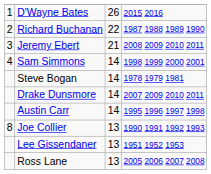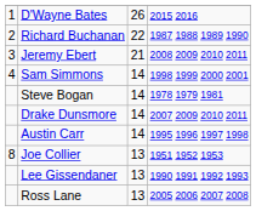Joe Collier | column 4: 1990 1991 1992 1993 -> 1951 1952 1953
Lee Gissendaner | column 4: 1951 1952 1953 -> 1990 1991 1992 1993
